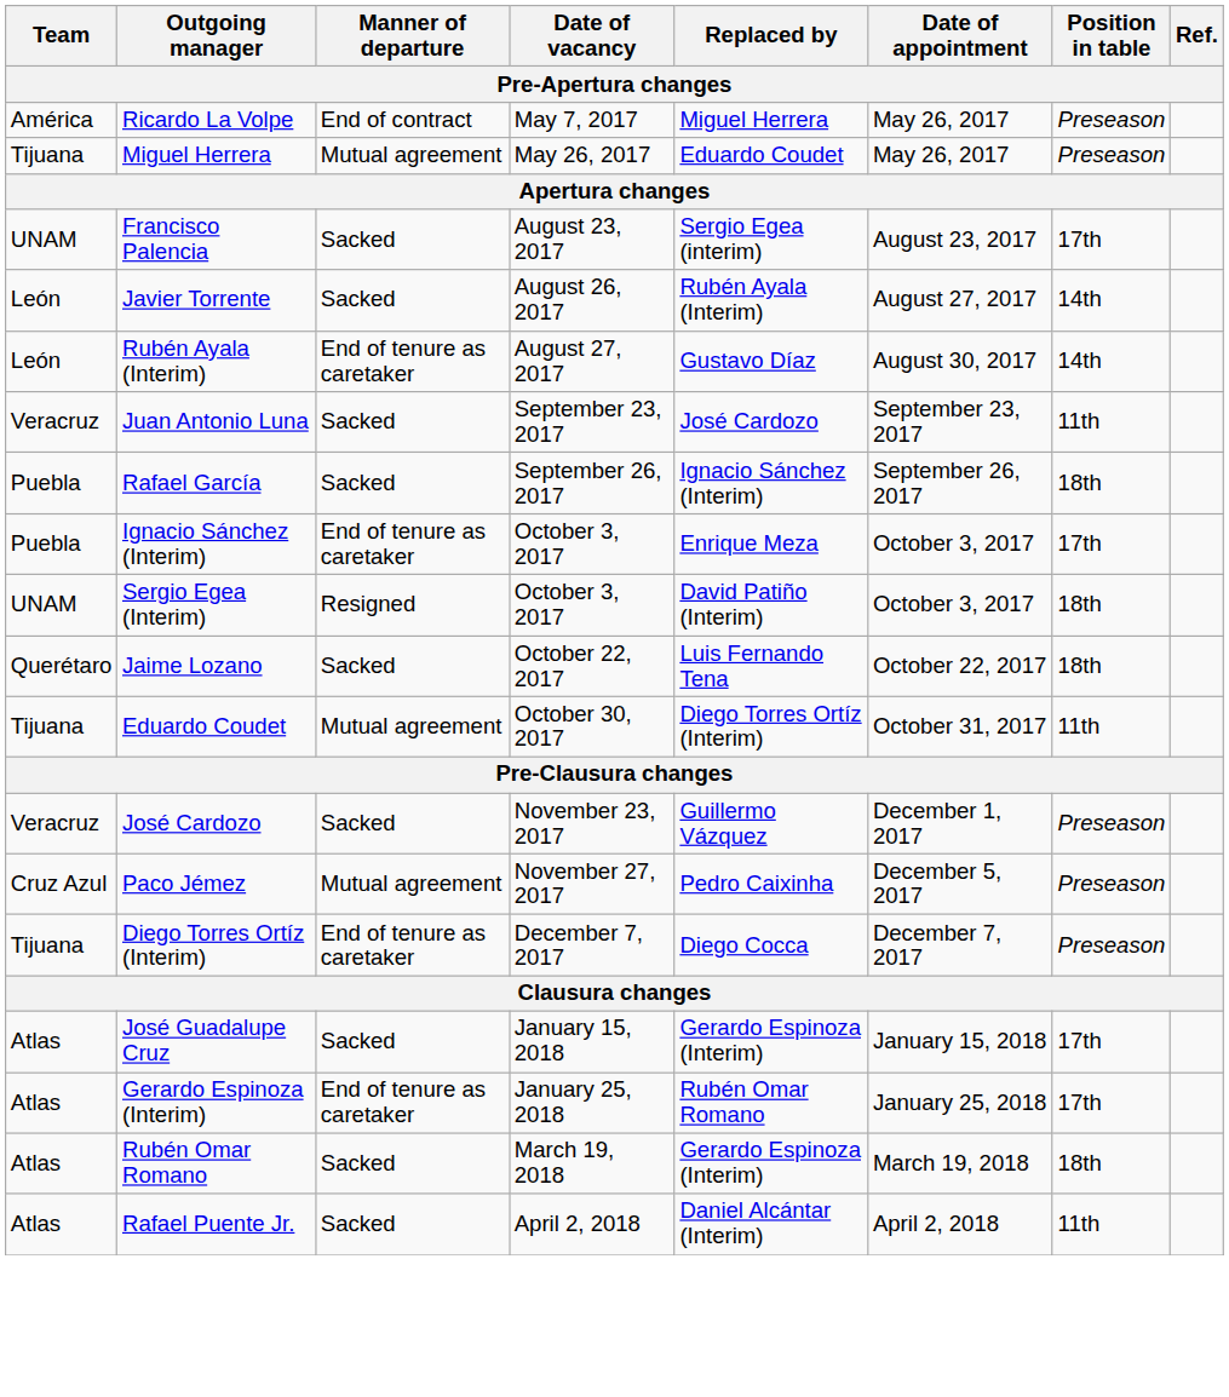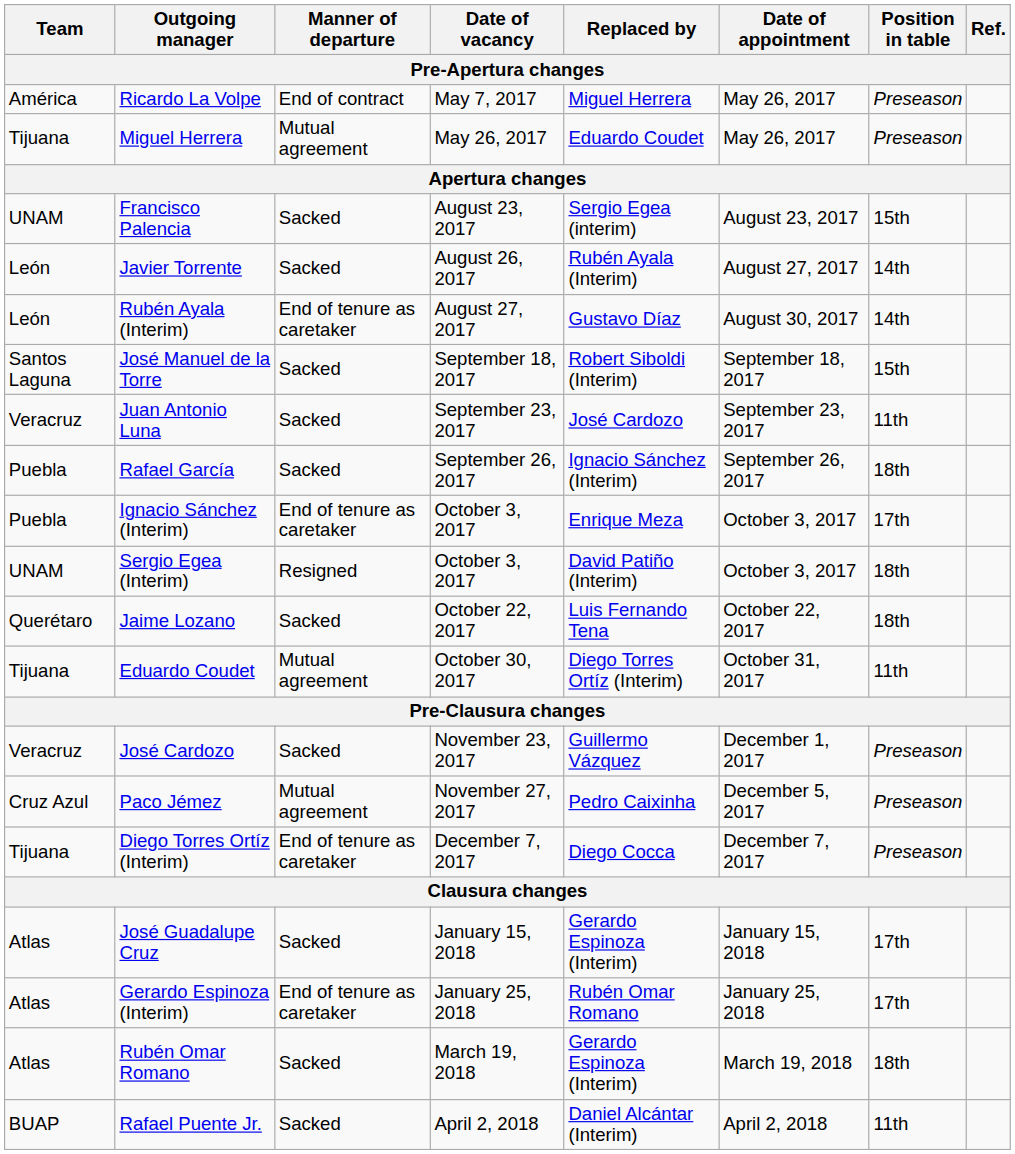Francisco Palencia | Position in table: 17th -> 15th
+ row: Santos Laguna | José Manuel de la Torre | Sacked | September 18, 2017 | Robert Siboldi (Interim) | September 18, 2017 | 15th
Rafael Puente Jr. | Team: Atlas -> BUAP
